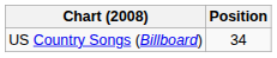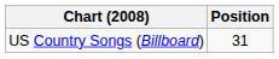US Country Songs (Billboard) | Position: 34 -> 31
